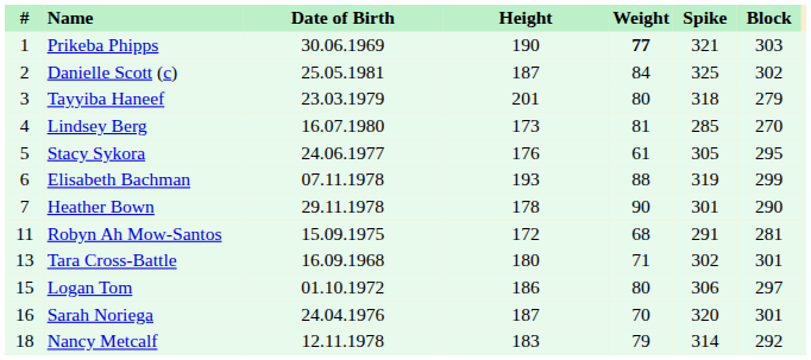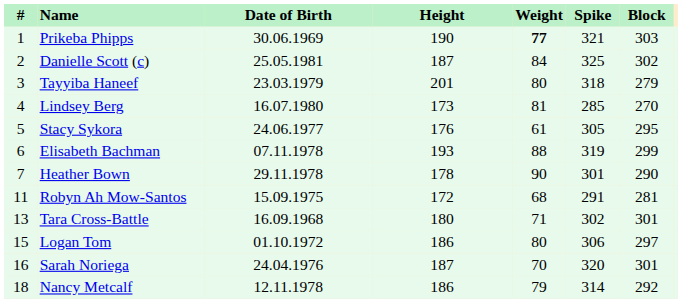Nancy Metcalf | Height: 183 -> 186
